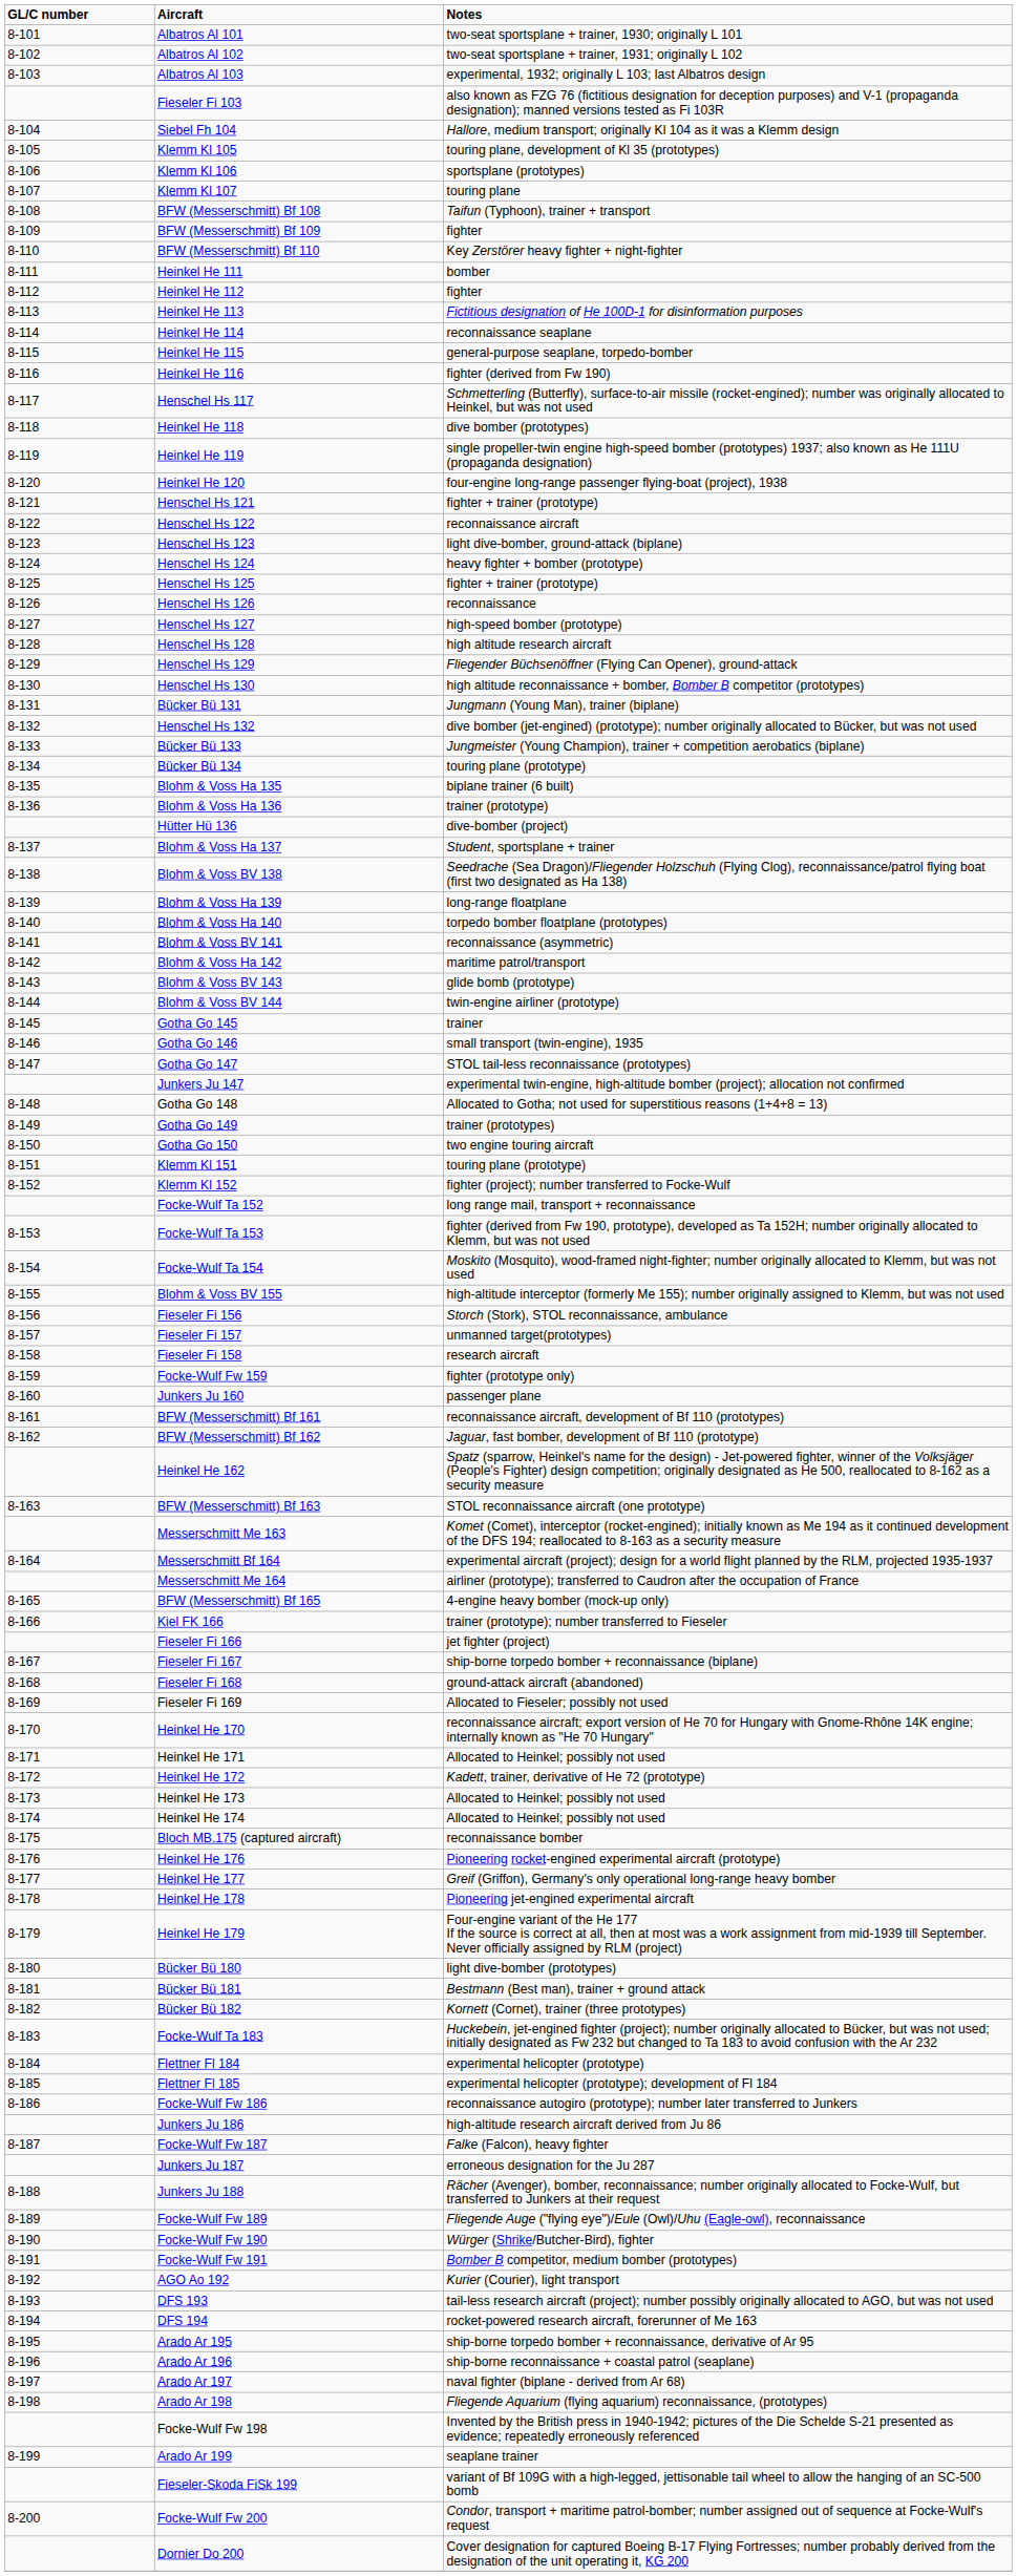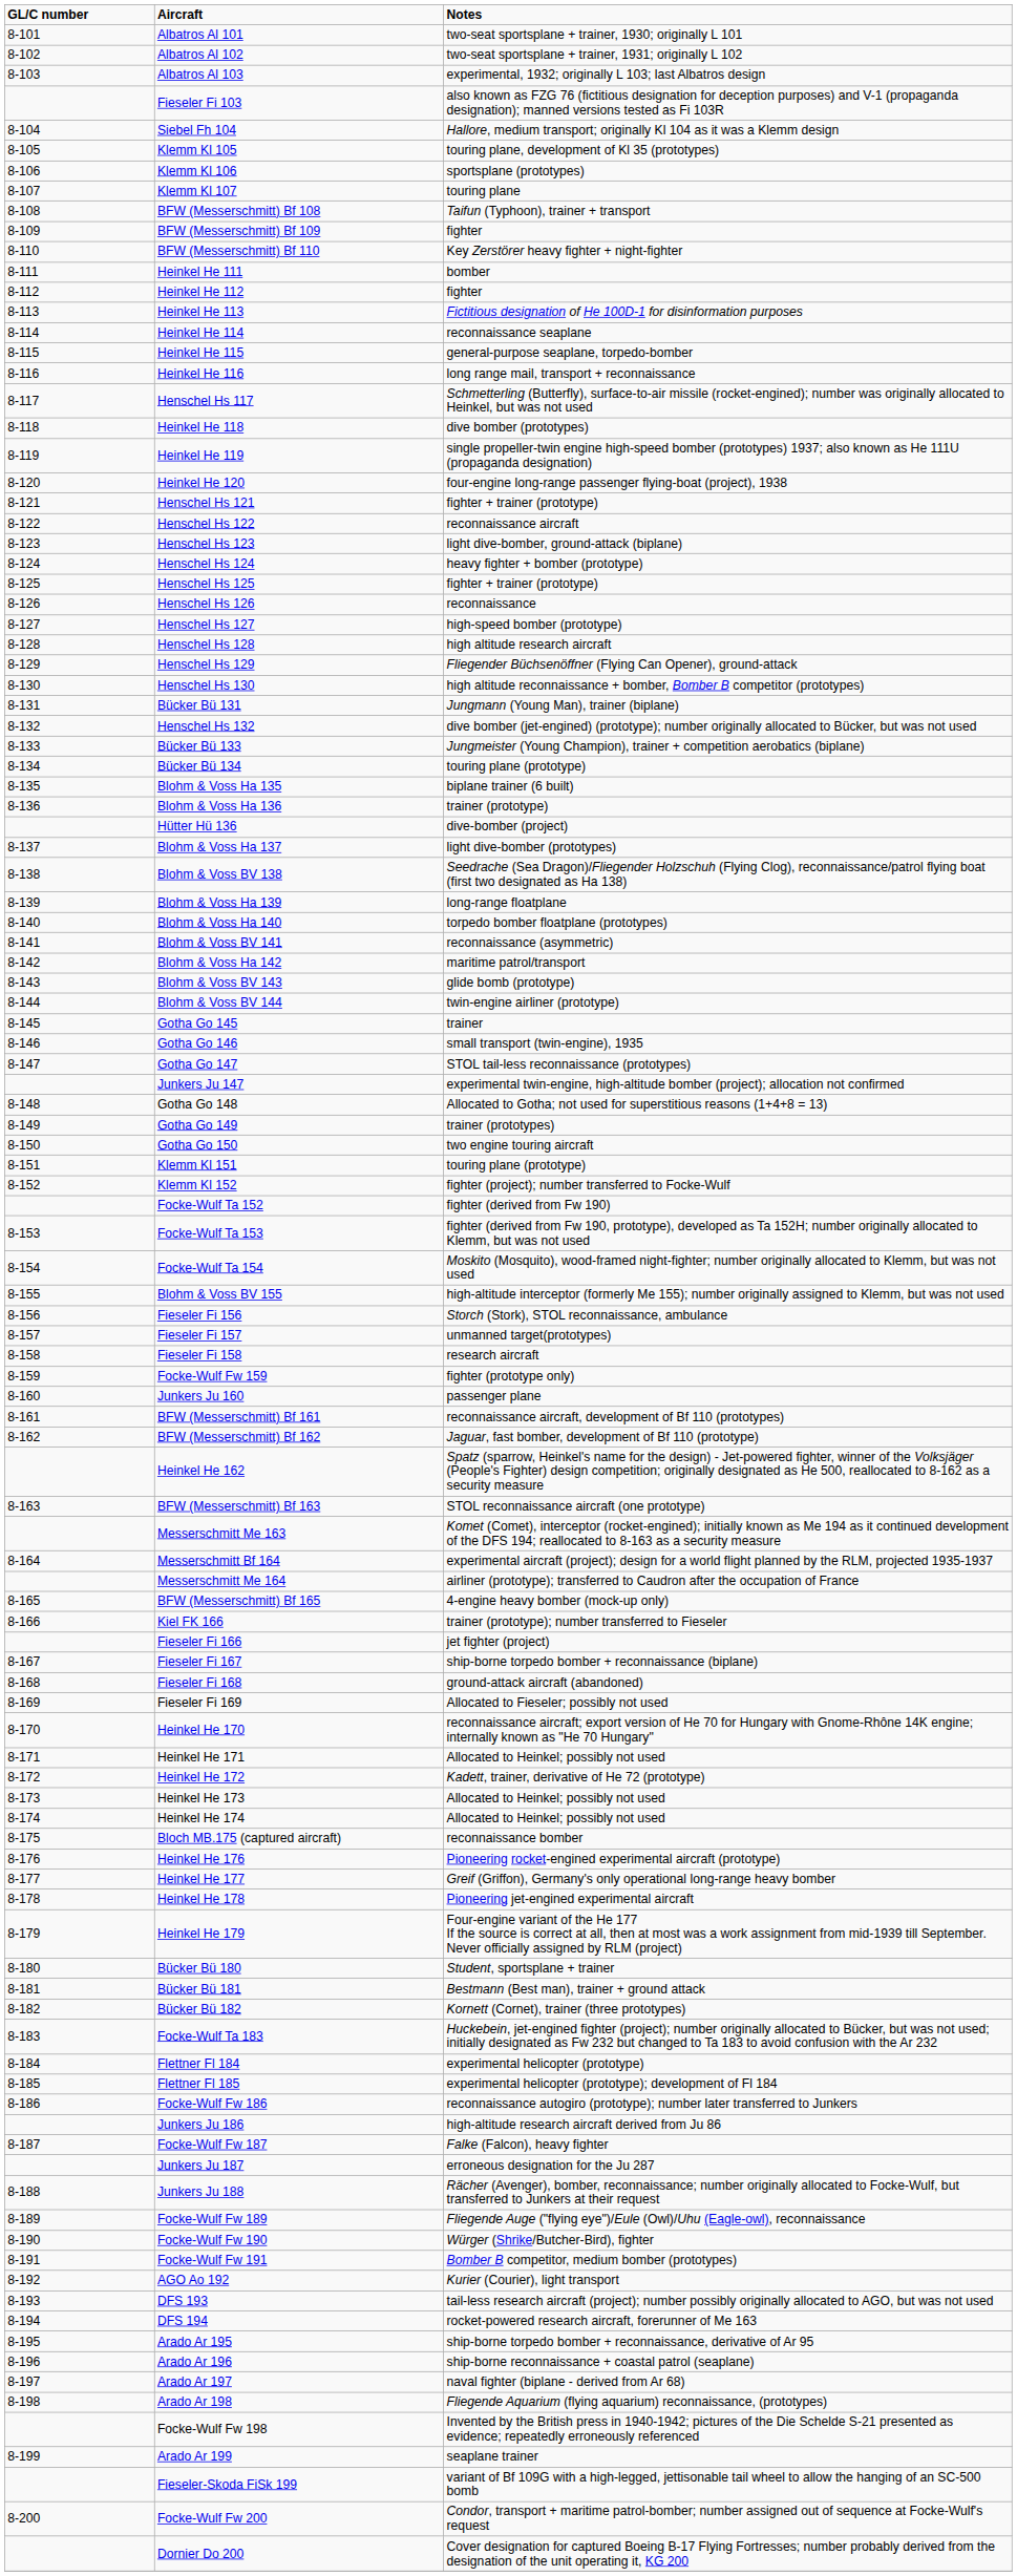Heinkel He 116 | Notes: fighter (derived from Fw 190) -> long range mail, transport + reconnaissance
Blohm & Voss Ha 137 | Notes: Student, sportsplane + trainer -> light dive-bomber (prototypes)
Focke-Wulf Ta 152 | Notes: long range mail, transport + reconnaissance -> fighter (derived from Fw 190)
Bücker Bü 180 | Notes: light dive-bomber (prototypes) -> Student, sportsplane + trainer
